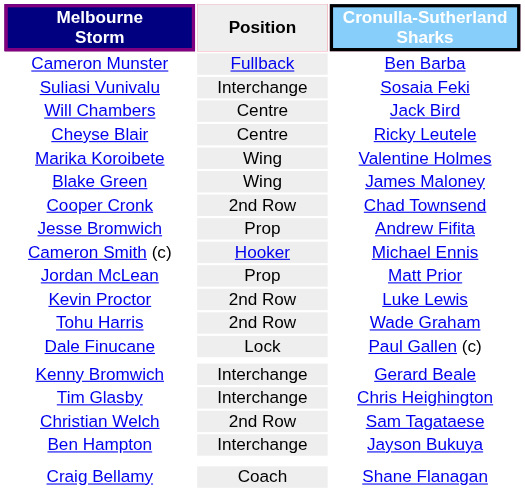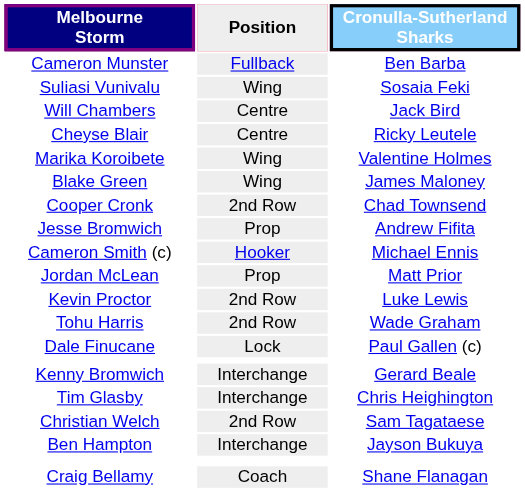Suliasi Vunivalu | Position: Interchange -> Wing
